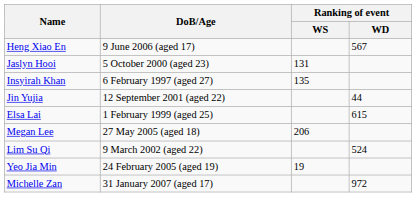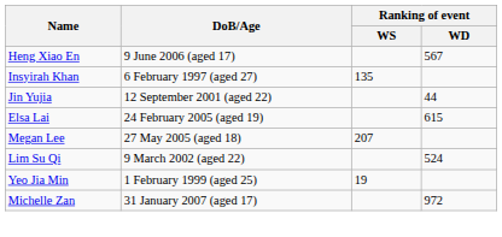- row: Jaslyn Hooi | 5 October 2000 (aged 23) | 131
Elsa Lai | DoB/Age: 1 February 1999 (aged 25) -> 24 February 2005 (aged 19)
Megan Lee | Ranking of event / WS: 206 -> 207
Yeo Jia Min | DoB/Age: 24 February 2005 (aged 19) -> 1 February 1999 (aged 25)
